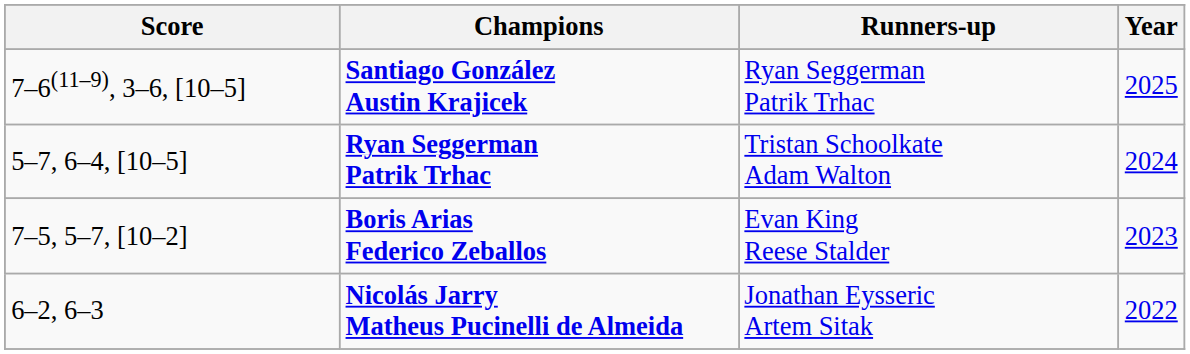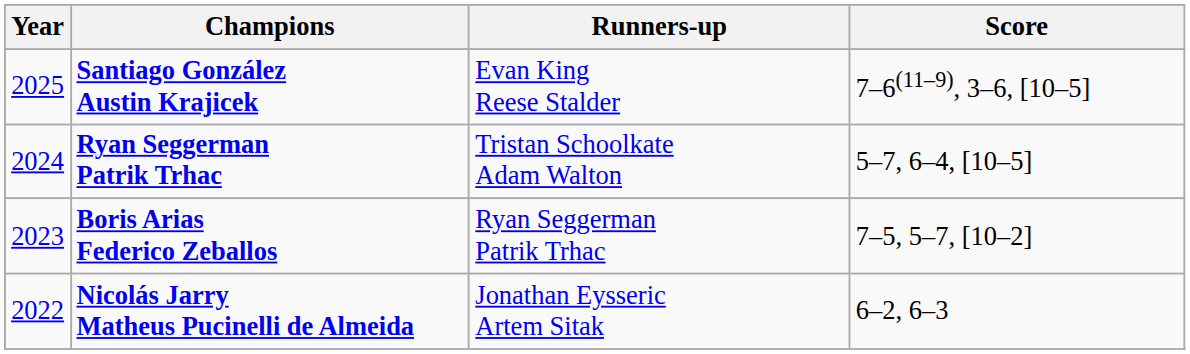columns swapped: Year <-> Score
Santiago González Austin Krajicek | Runners-up: Ryan Seggerman Patrik Trhac -> Evan King Reese Stalder
Boris Arias Federico Zeballos | Runners-up: Evan King Reese Stalder -> Ryan Seggerman Patrik Trhac
